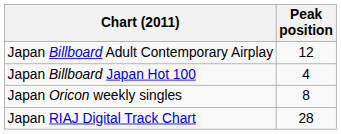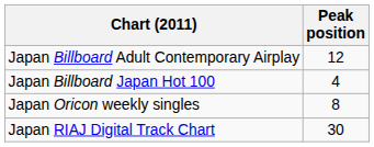Japan RIAJ Digital Track Chart | Peak position: 28 -> 30
